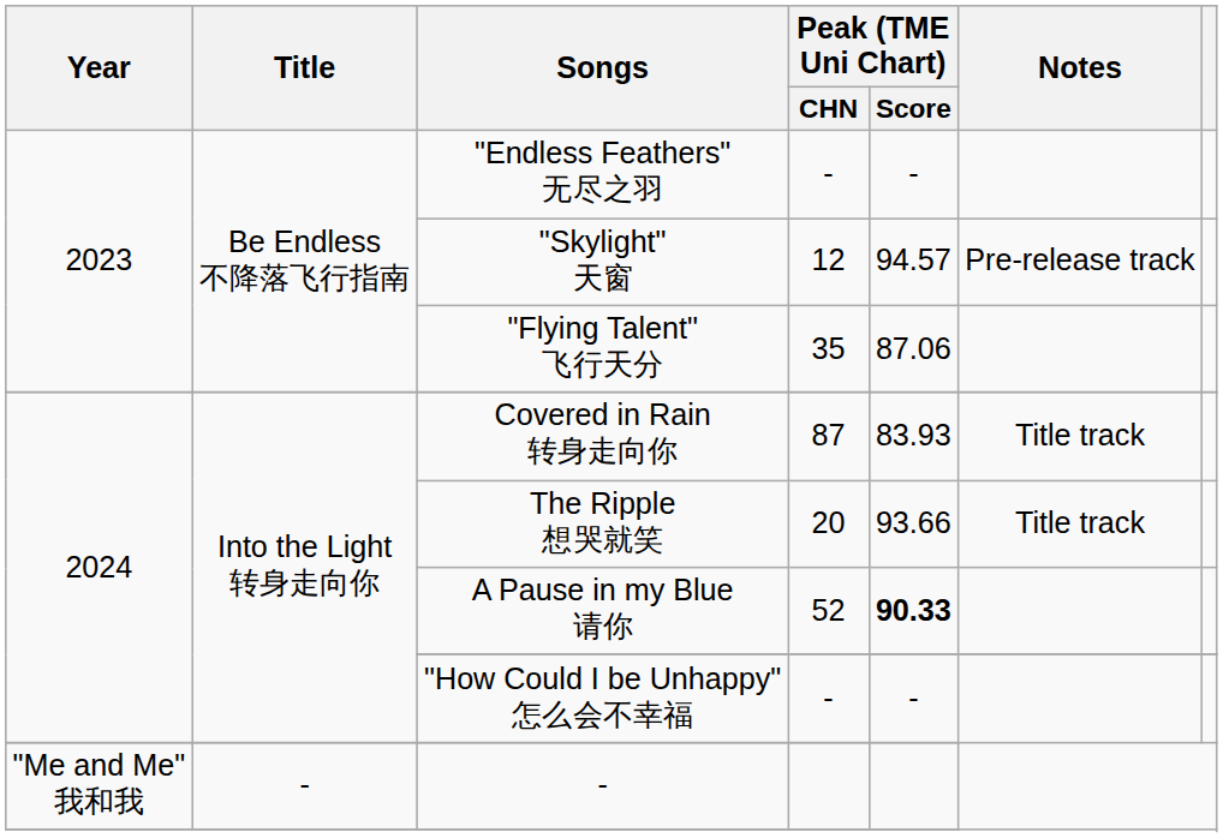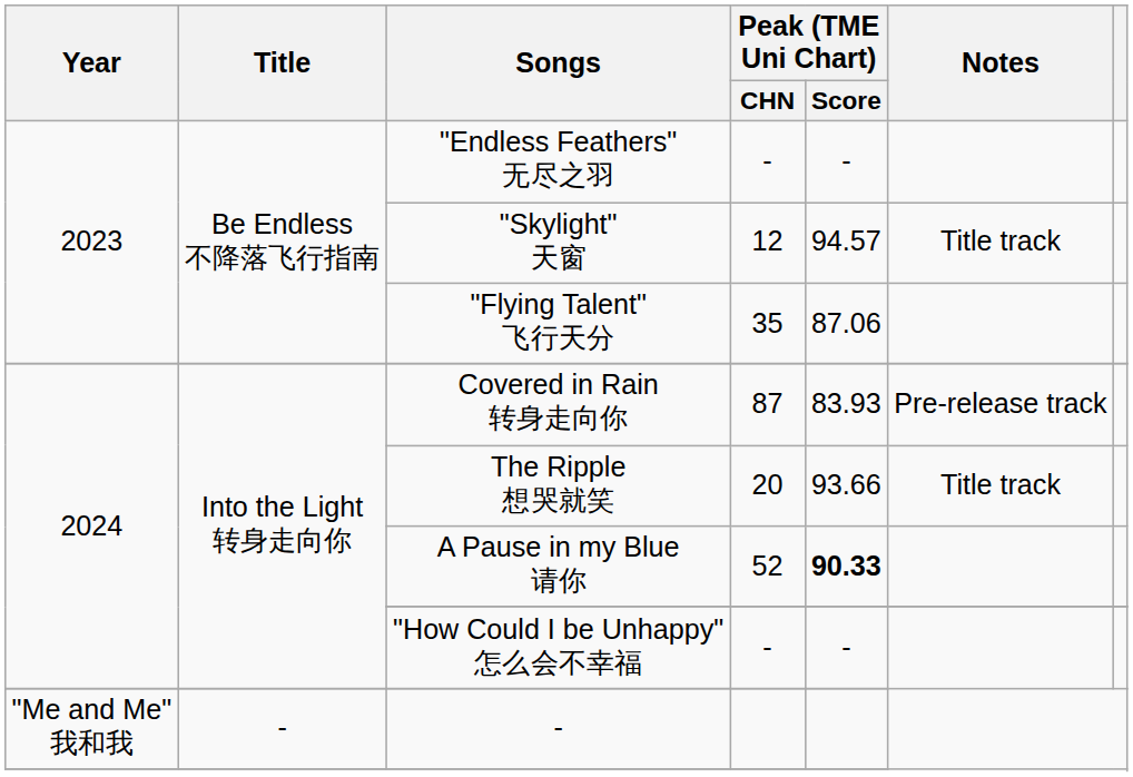"Skylight" 天窗 | Notes: Pre-release track -> Title track
Covered in Rain 转身走向你 | Notes: Title track -> Pre-release track
